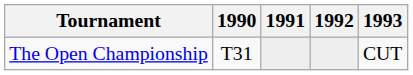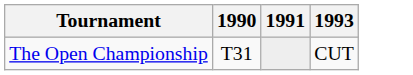- column: 1992
